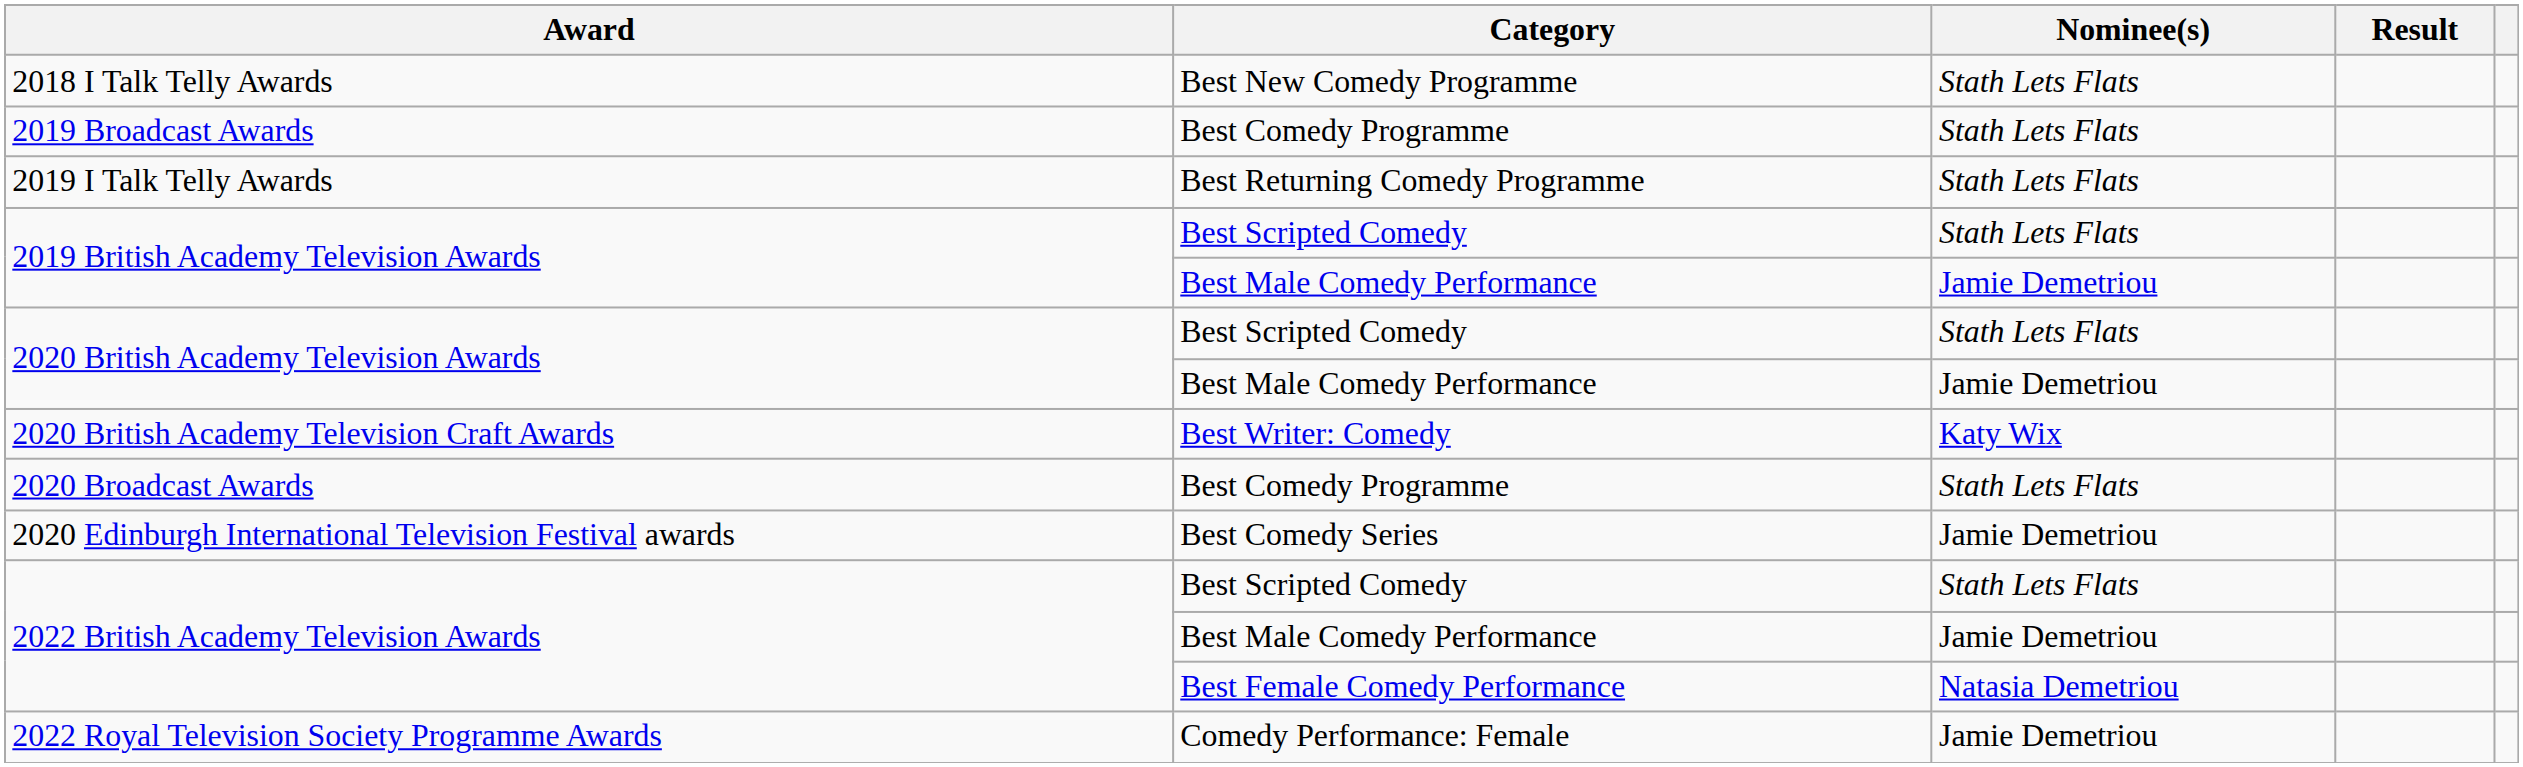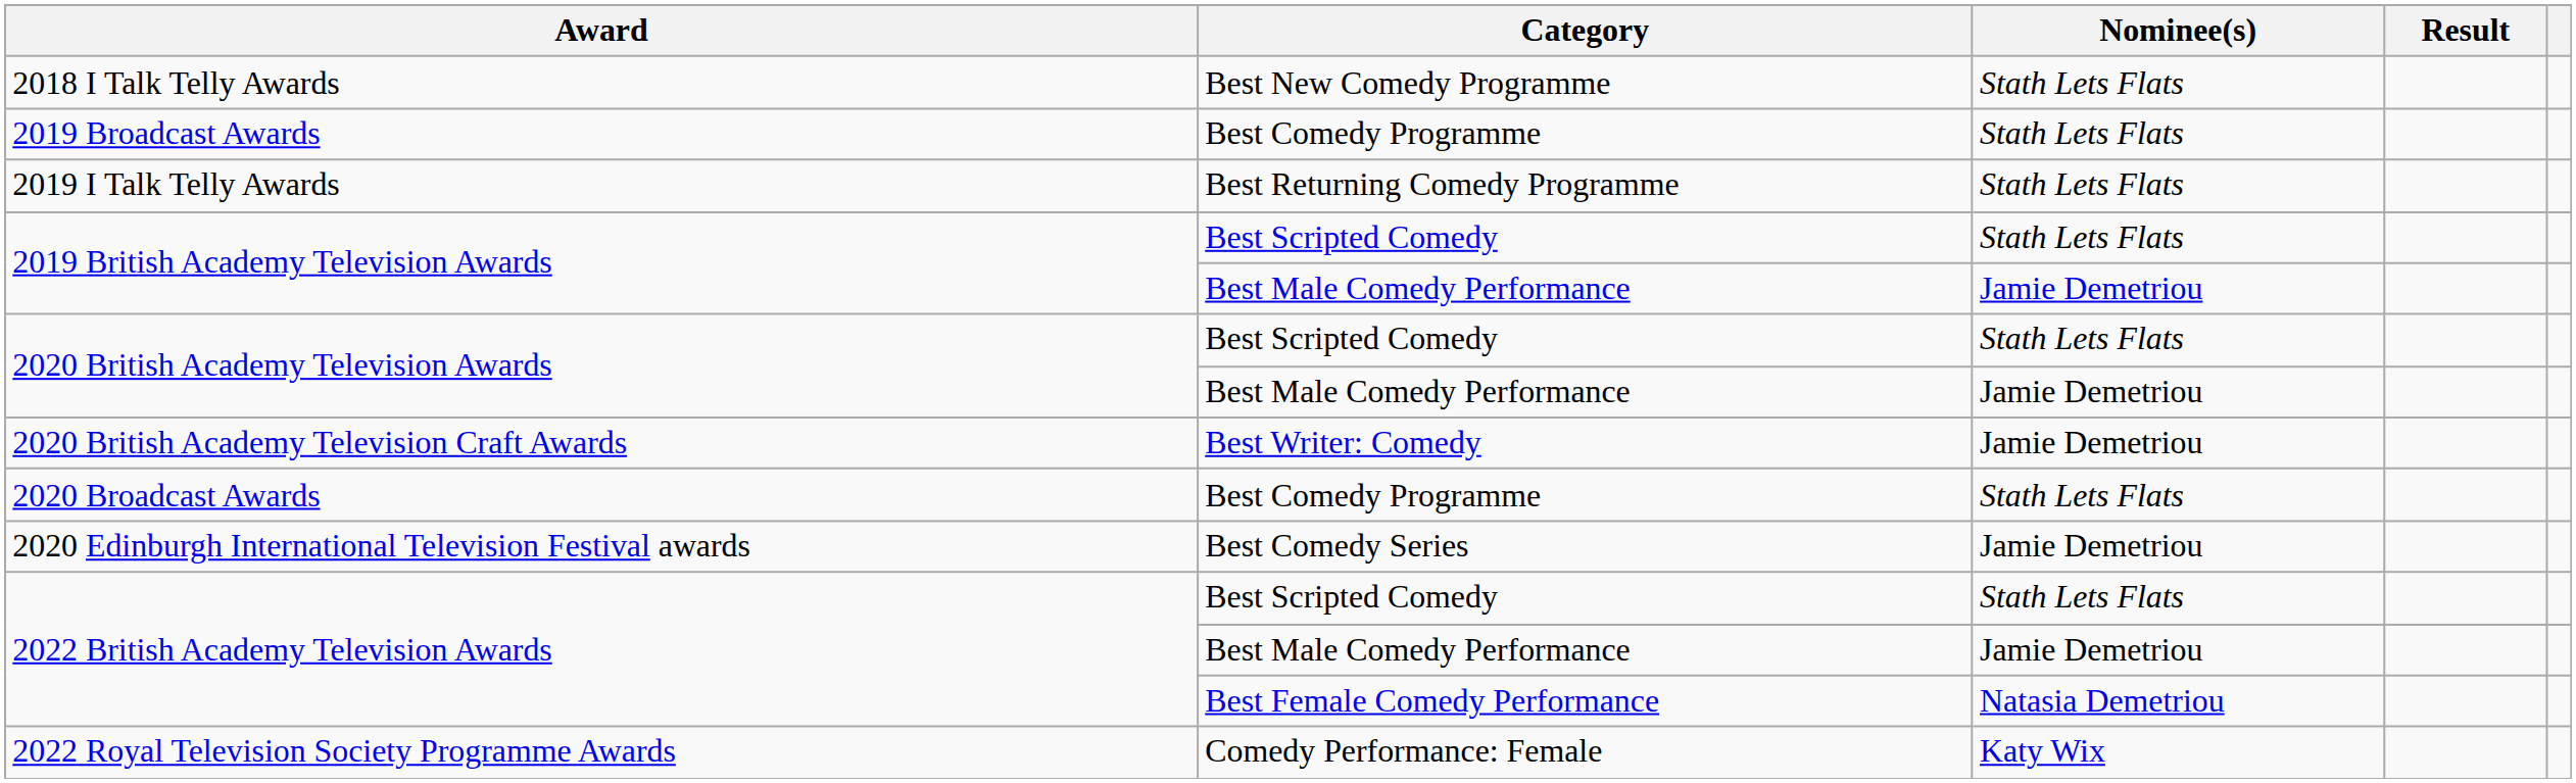2020 British Academy Television Craft Awards | Nominee(s): Katy Wix -> Jamie Demetriou
2022 Royal Television Society Programme Awards | Nominee(s): Jamie Demetriou -> Katy Wix
